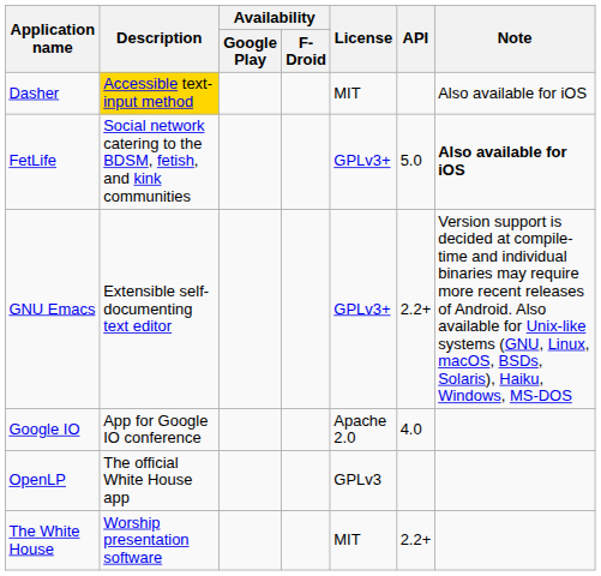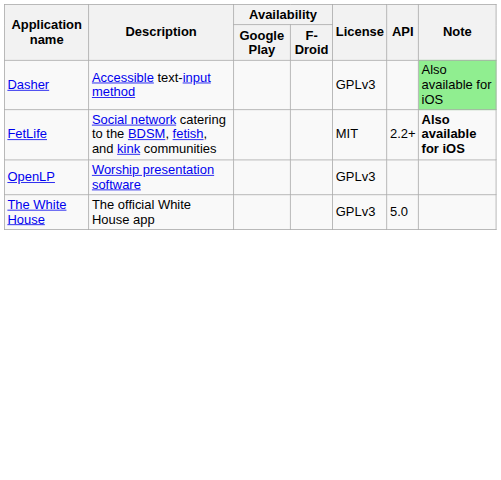Dasher | Description: gold background -> no background
Dasher | License: MIT -> GPLv3
Dasher | Note: no background -> lightgreen background
FetLife | License: GPLv3+ -> MIT
FetLife | API: 5.0 -> 2.2+
- row: GNU Emacs | Extensible self-documenting text editor | GPLv3+ | 2.2+ | Version support is decided at compile-time and individual binaries may require more recent releases of Android. Also available for Unix-like systems (GNU, Linux, macOS, BSDs, Solaris), Haiku, Windows, MS-DOS
- row: Google IO | App for Google IO conference | Apache 2.0 | 4.0
OpenLP | Description: The official White House app -> Worship presentation software
The White House | Description: Worship presentation software -> The official White House app
The White House | License: MIT -> GPLv3
The White House | API: 2.2+ -> 5.0
